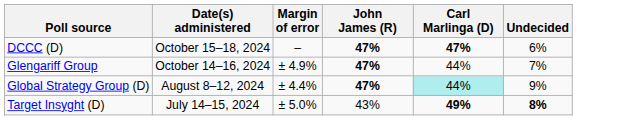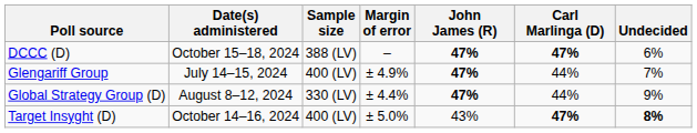+ column: Sample size | 388 (LV) | 400 (LV) | 330 (LV) | 400 (LV)
Glengariff Group | Date(s) administered: October 14–16, 2024 -> July 14–15, 2024
Global Strategy Group (D) | Carl Marlinga (D): paleturquoise background -> no background
Target Insyght (D) | Date(s) administered: July 14–15, 2024 -> October 14–16, 2024
Target Insyght (D) | Carl Marlinga (D): 49% -> 47%
